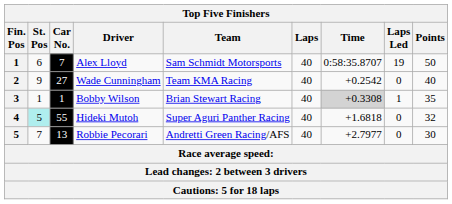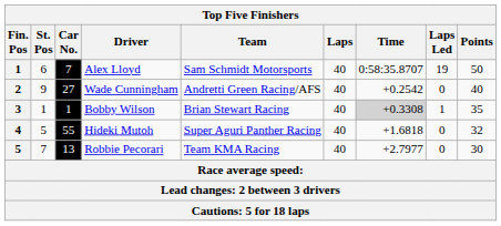Wade Cunningham | Team: Team KMA Racing -> Andretti Green Racing/AFS
Hideki Mutoh | St. Pos: paleturquoise background -> no background
Robbie Pecorari | Team: Andretti Green Racing/AFS -> Team KMA Racing
